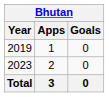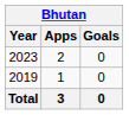rows swapped: 2019 <-> 2023
